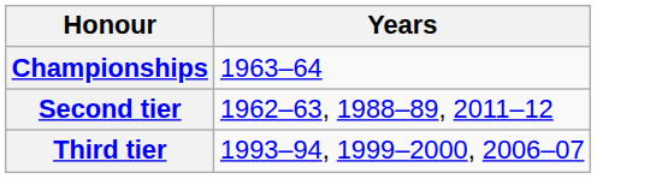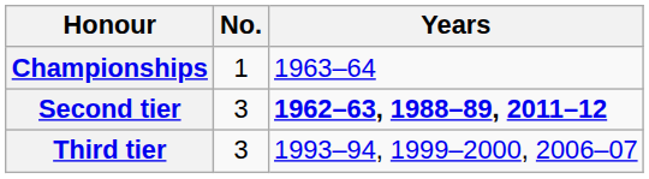+ column: No. | 1 | 3 | 3
Second tier | Years: normal -> bold
